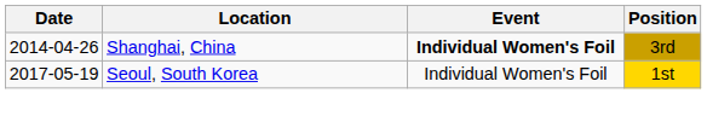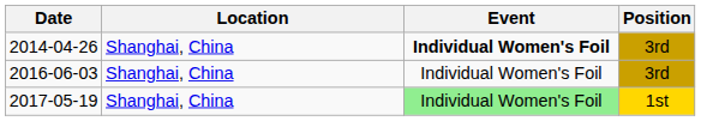+ row: 2016-06-03 | Shanghai, China | Individual Women's Foil | 3rd
2017-05-19 | Location: Seoul, South Korea -> Shanghai, China
2017-05-19 | Event: no background -> lightgreen background
